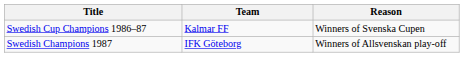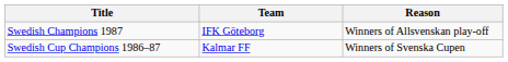rows swapped: Swedish Champions 1987 <-> Swedish Cup Champions 1986–87
